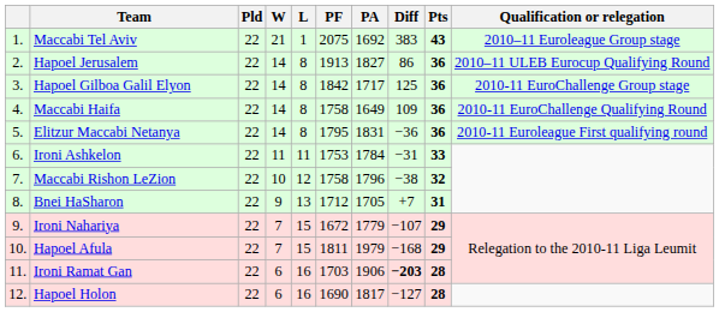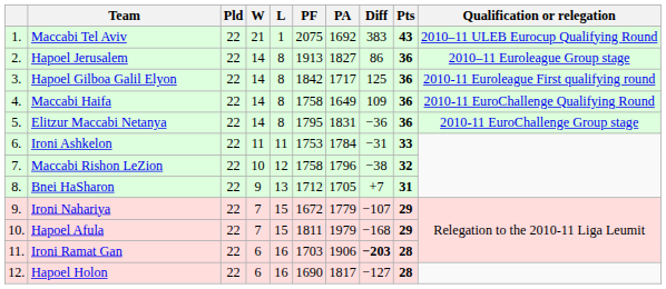Maccabi Tel Aviv | Qualification or relegation: 2010–11 Euroleague Group stage -> 2010–11 ULEB Eurocup Qualifying Round
Hapoel Jerusalem | Qualification or relegation: 2010–11 ULEB Eurocup Qualifying Round -> 2010–11 Euroleague Group stage
Hapoel Gilboa Galil Elyon | Qualification or relegation: 2010-11 EuroChallenge Group stage -> 2010-11 Euroleague First qualifying round
Elitzur Maccabi Netanya | Qualification or relegation: 2010-11 Euroleague First qualifying round -> 2010-11 EuroChallenge Group stage
